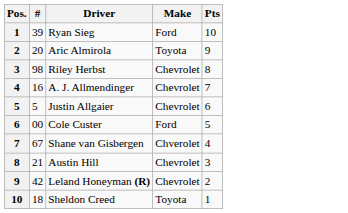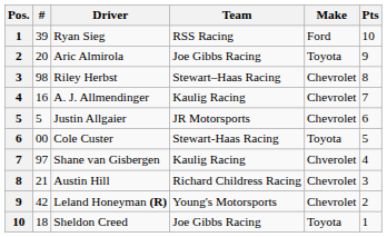+ column: Team | RSS Racing | Joe Gibbs Racing | Stewart–Haas Racing | Kaulig Racing | JR Motorsports | Stewart-Haas Racing | Kaulig Racing | Richard Childress Racing | Young's Motorsports | Joe Gibbs Racing
Cole Custer | Make: Ford -> Toyota
Shane van Gisbergen | #: 67 -> 97
